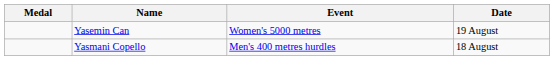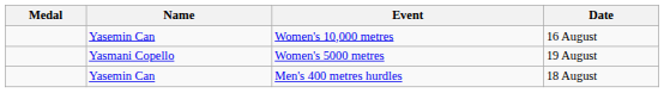+ row: Yasemin Can | Women's 10,000 metres | 16 August
Women's 5000 metres | Name: Yasemin Can -> Yasmani Copello
Men's 400 metres hurdles | Name: Yasmani Copello -> Yasemin Can
